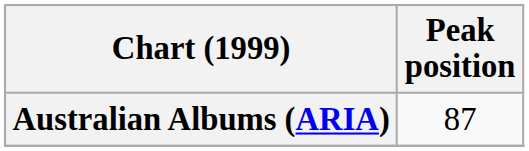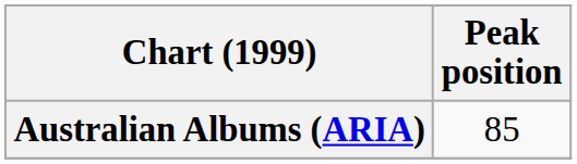Australian Albums (ARIA) | Peak position: 87 -> 85
